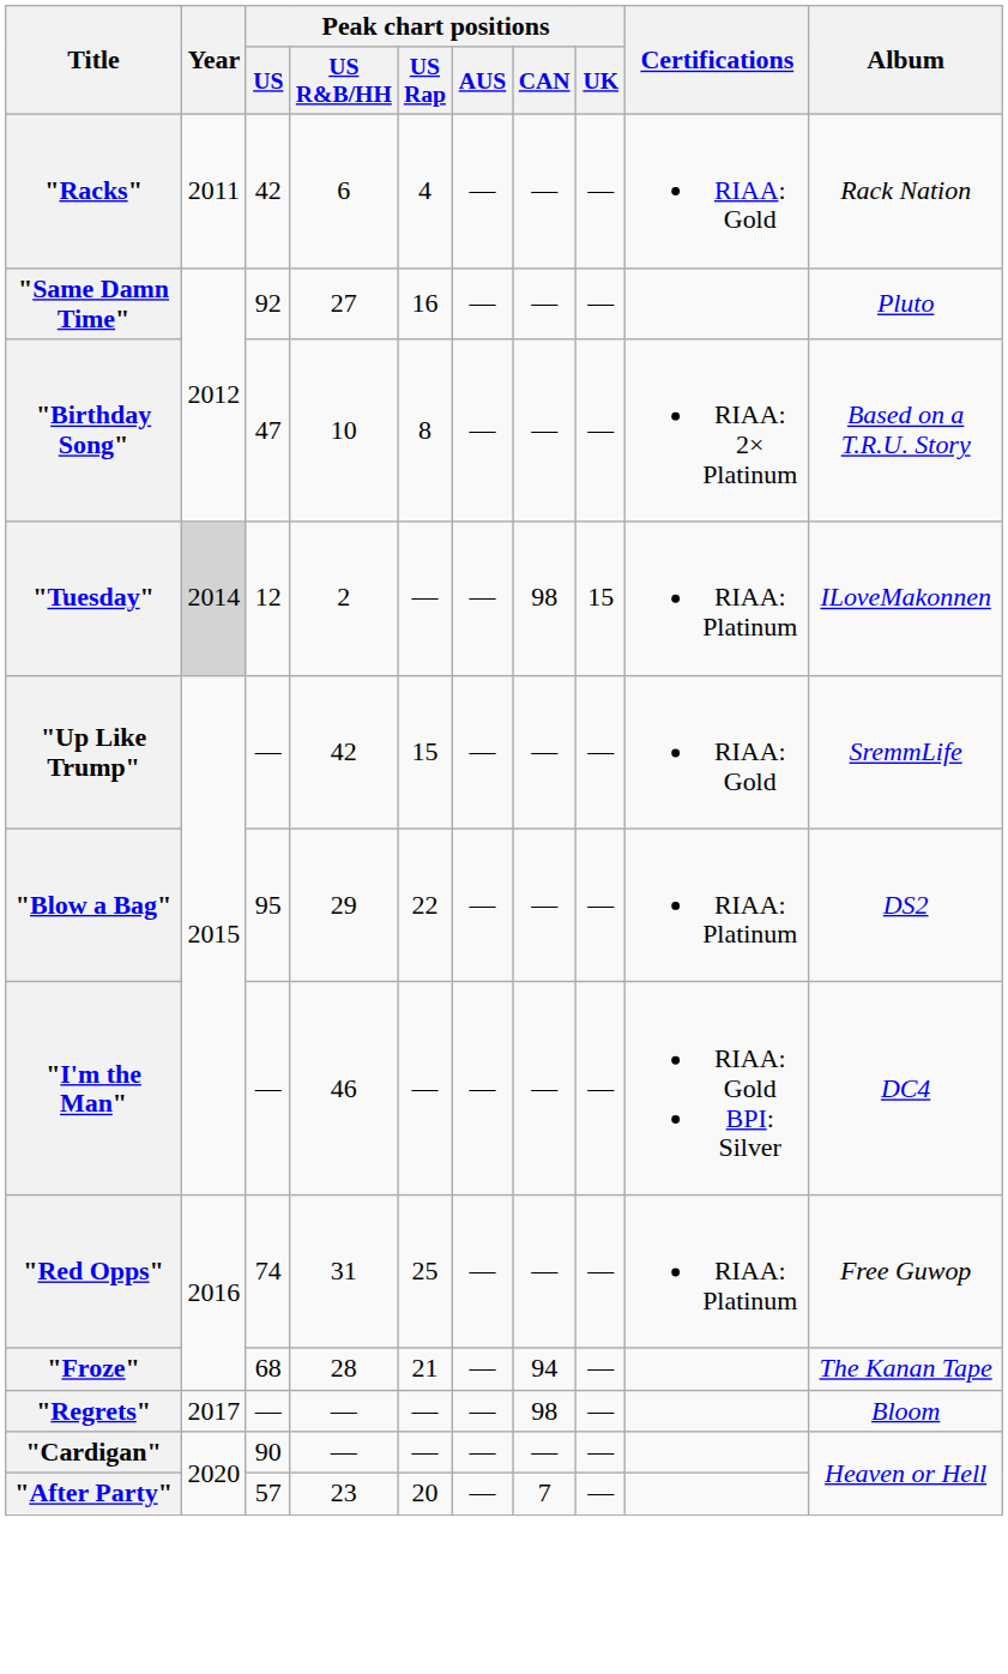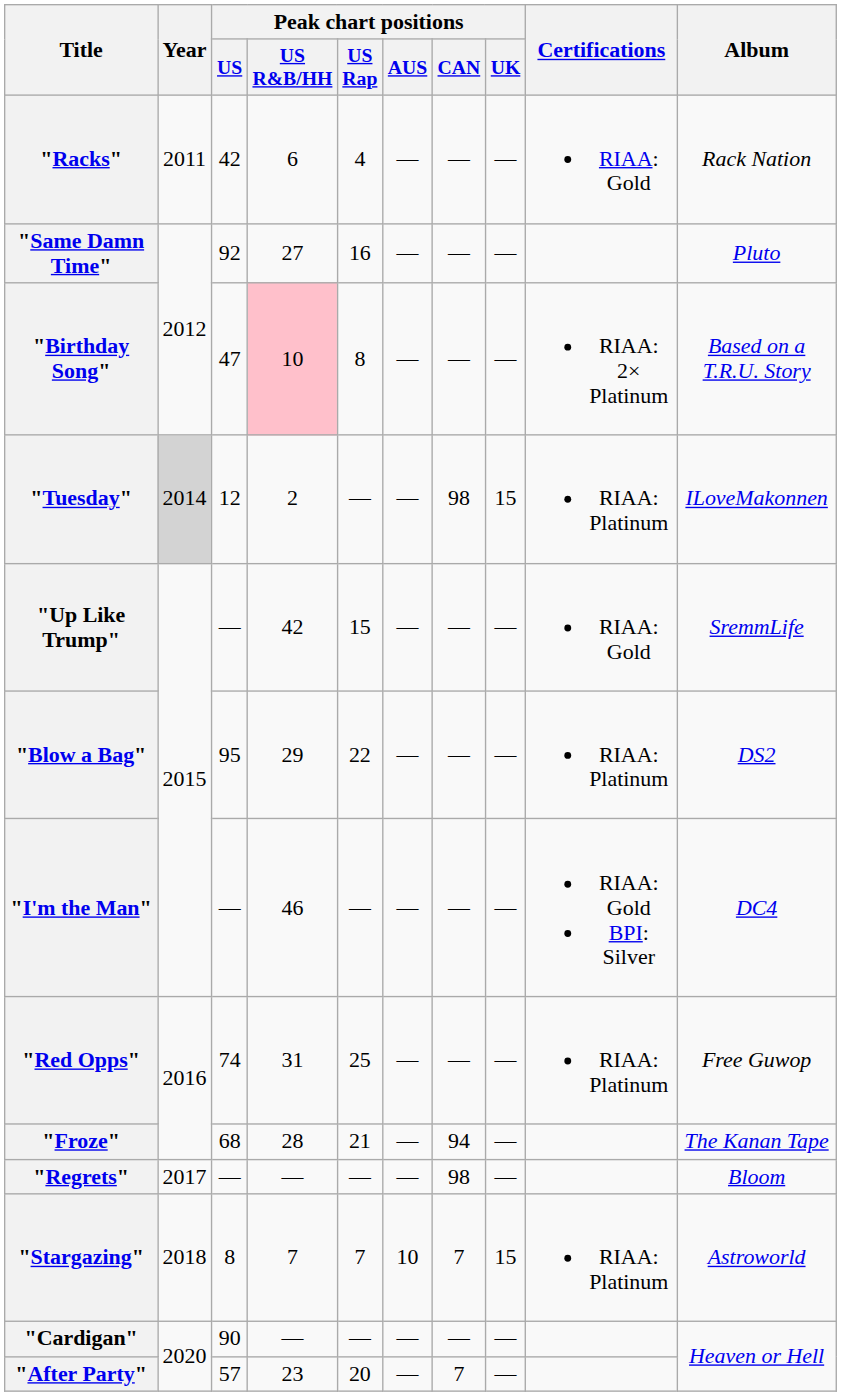"Birthday Song" | Peak chart positions / US R&B/HH: no background -> pink background
+ row: "Stargazing" | 2018 | 8 | 7 | 7 | 10 | 7 | 15 | RIAA: Platinum | Astroworld
